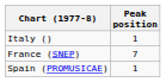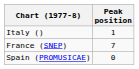Spain (PROMUSICAE) | Peak position: 1 -> 0
